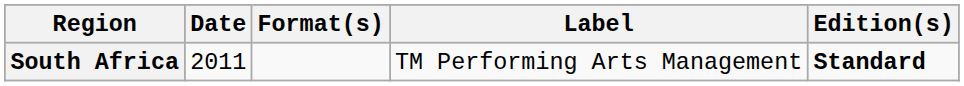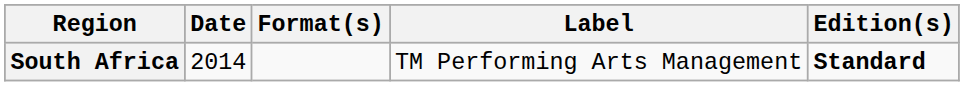South Africa | Date: 2011 -> 2014
